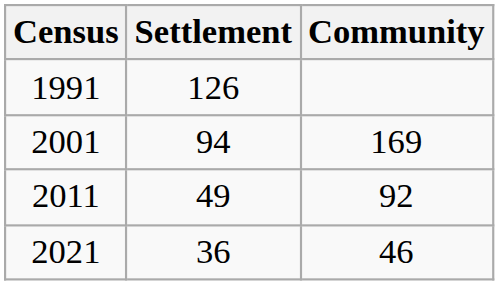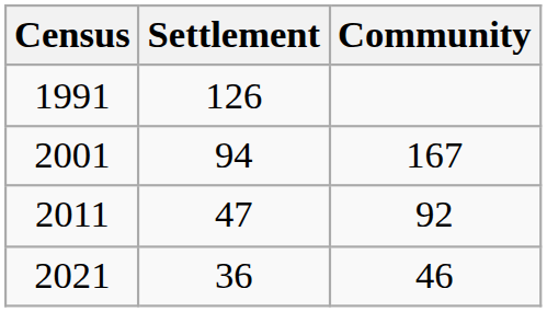2001 | Community: 169 -> 167
2011 | Settlement: 49 -> 47
